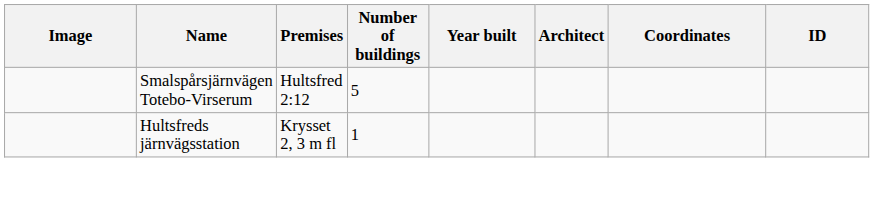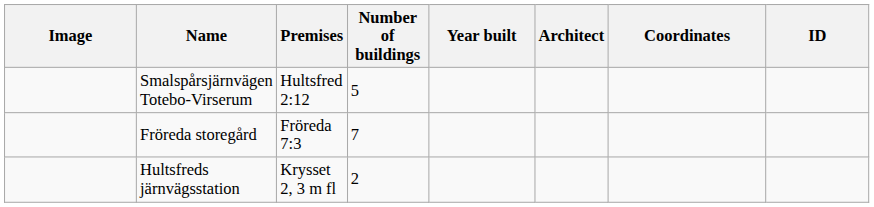+ row: Fröreda storegård | Fröreda 7:3 | 7
Hultsfreds järnvägsstation | Number of buildings: 1 -> 2
